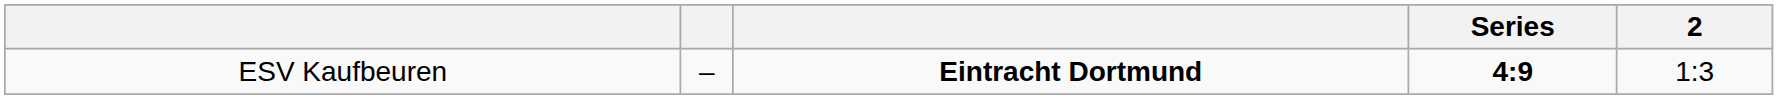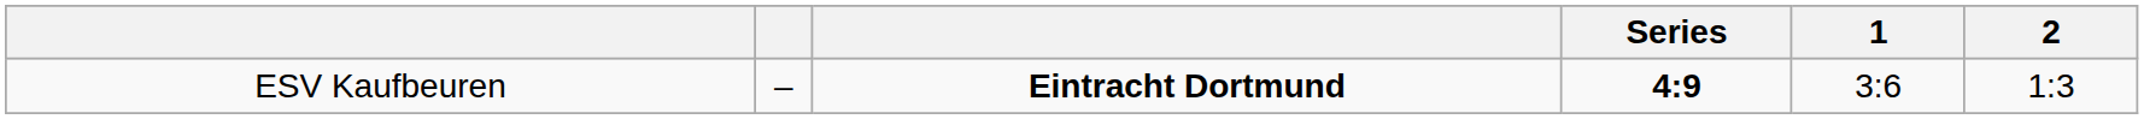+ column: 1 | 3:6
